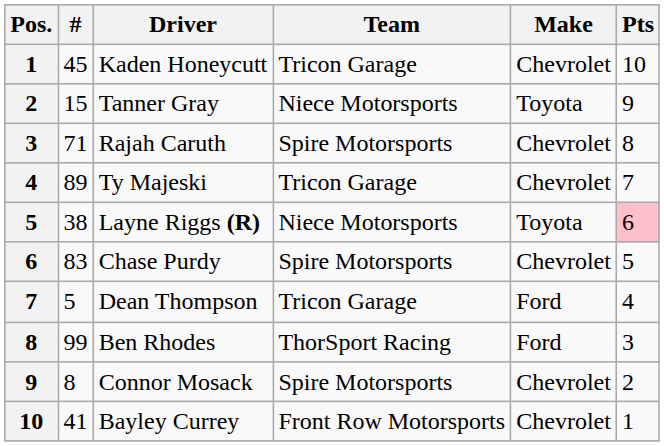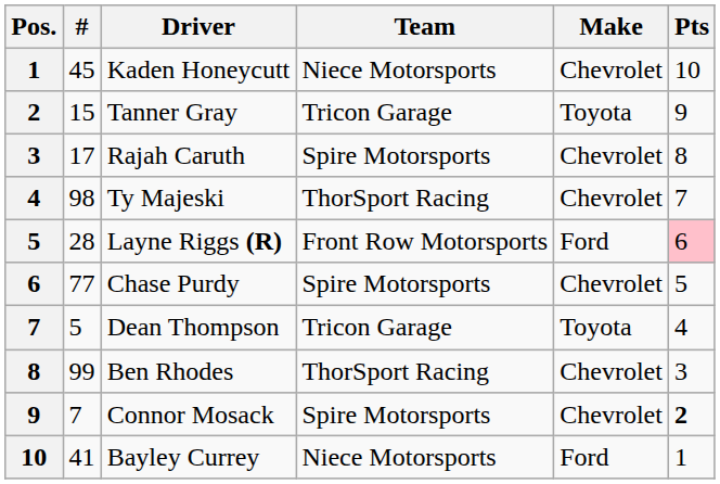Kaden Honeycutt | Team: Tricon Garage -> Niece Motorsports
Tanner Gray | Team: Niece Motorsports -> Tricon Garage
Rajah Caruth | #: 71 -> 17
Ty Majeski | #: 89 -> 98
Ty Majeski | Team: Tricon Garage -> ThorSport Racing
Layne Riggs (R) | #: 38 -> 28
Layne Riggs (R) | Team: Niece Motorsports -> Front Row Motorsports
Layne Riggs (R) | Make: Toyota -> Ford
Chase Purdy | #: 83 -> 77
Dean Thompson | Make: Ford -> Toyota
Ben Rhodes | Make: Ford -> Chevrolet
Connor Mosack | #: 8 -> 7
Connor Mosack | Pts: normal -> bold
Bayley Currey | Team: Front Row Motorsports -> Niece Motorsports
Bayley Currey | Make: Chevrolet -> Ford
